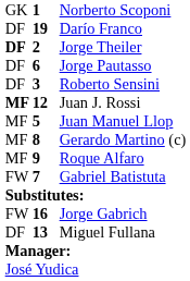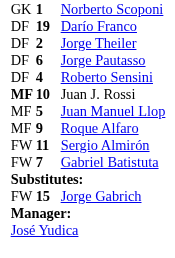Jorge Theiler | column 1: bold -> normal
Roberto Sensini | column 2: 3 -> 4
Juan J. Rossi | column 2: 12 -> 10
- row: MF | 8 | Gerardo Martino (c)
+ row: FW | 11 | Sergio Almirón
Jorge Gabrich | column 2: 16 -> 15
- row: DF | 13 | Miguel Fullana
